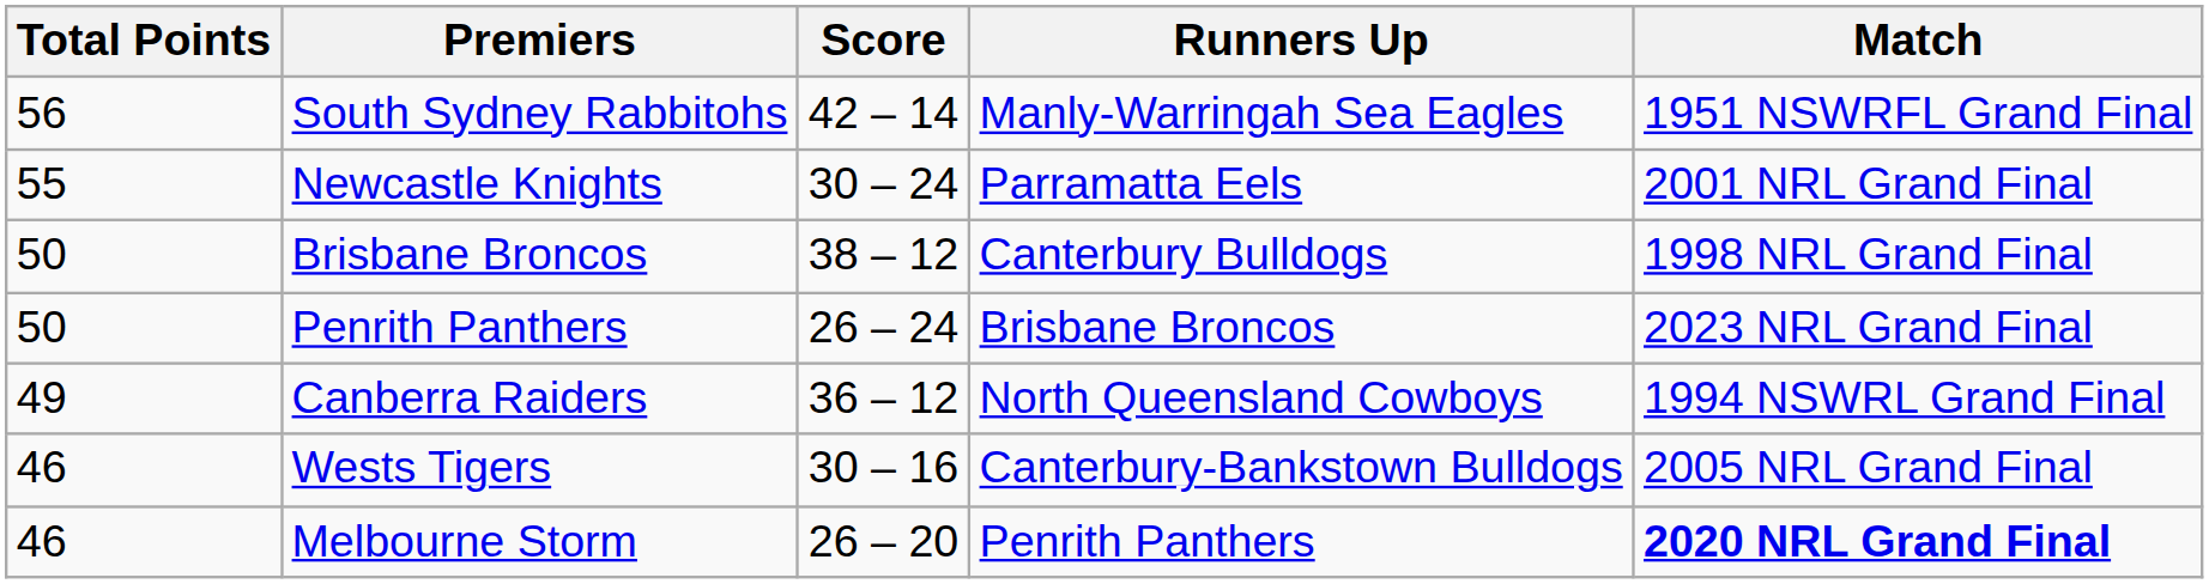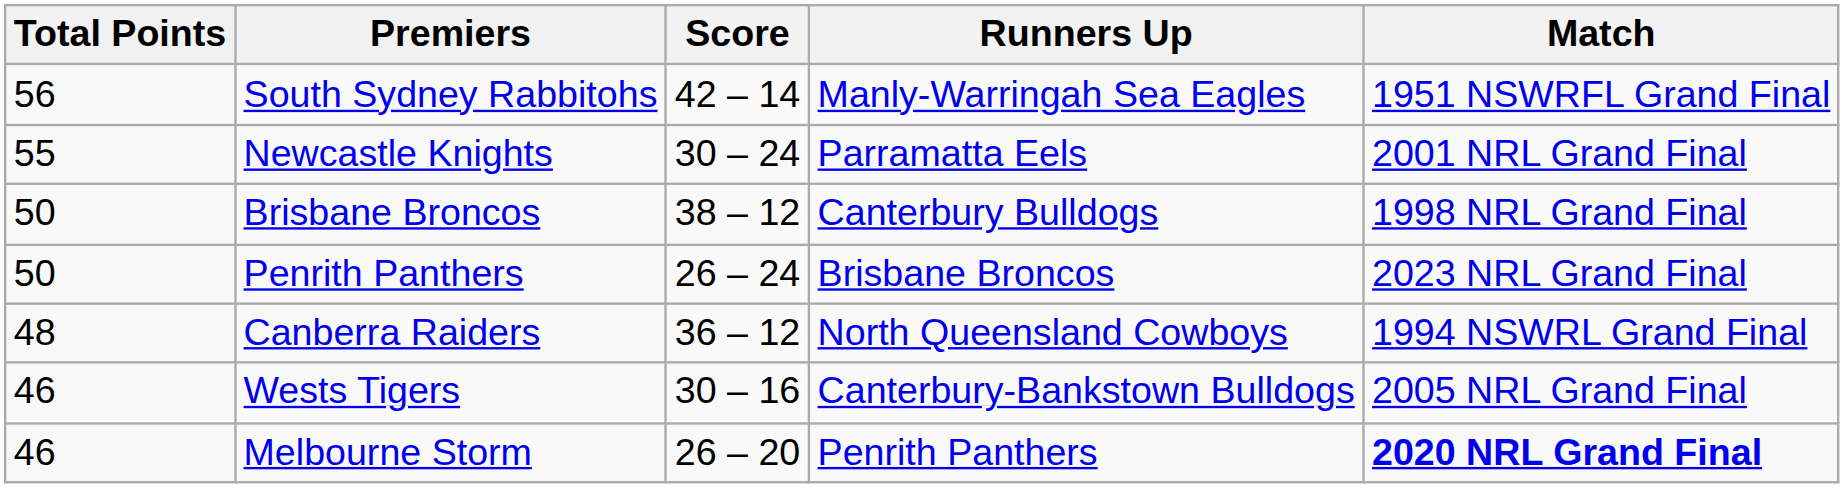Canberra Raiders | Total Points: 49 -> 48
